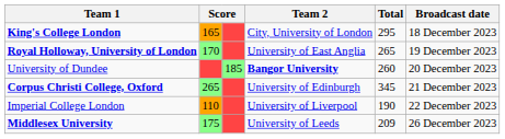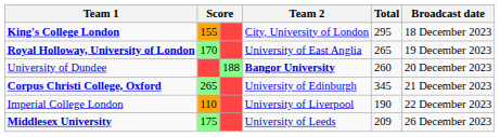King's College London | column 2: 165 -> 155
University of Dundee | column 3: 185 -> 188
